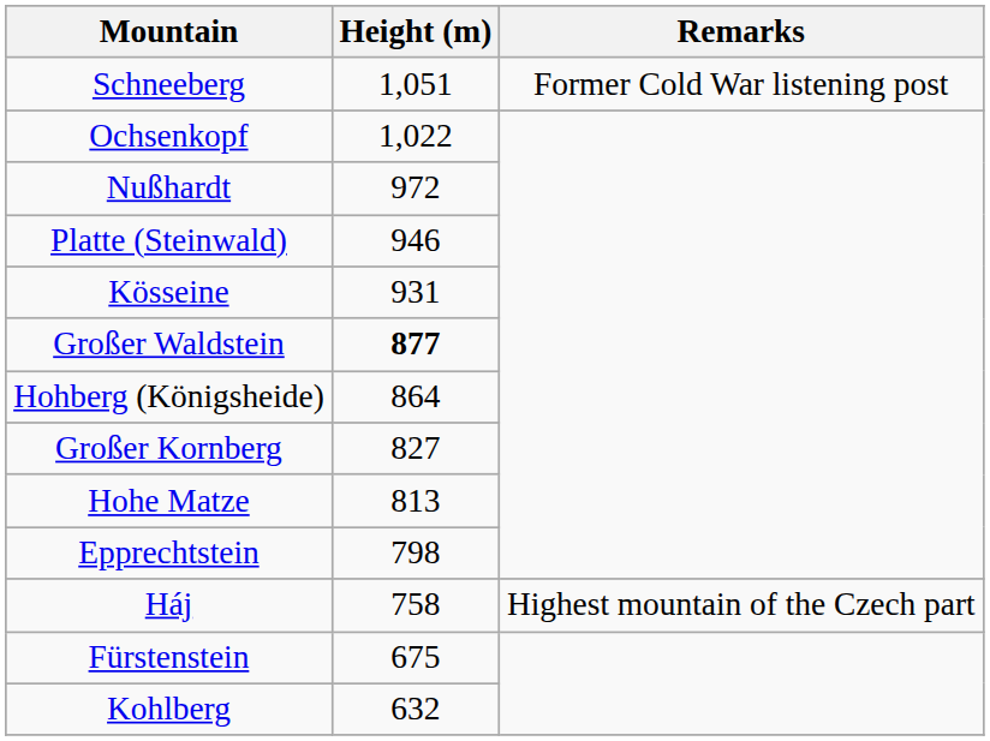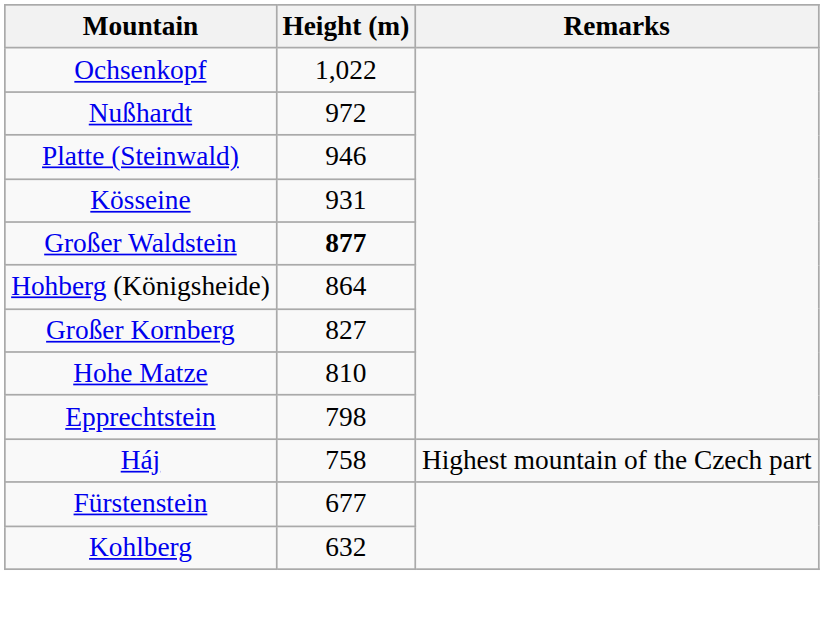- row: Schneeberg | 1,051 | Former Cold War listening post
Hohe Matze | Height (m): 813 -> 810
Fürstenstein | Height (m): 675 -> 677
